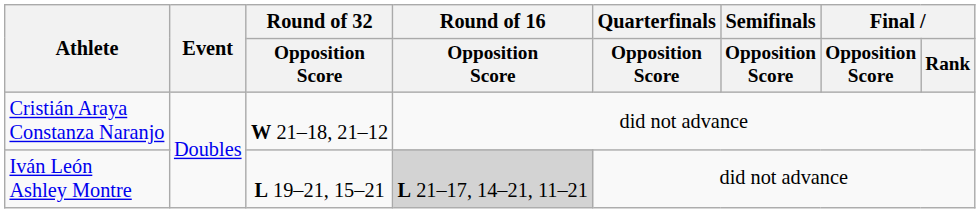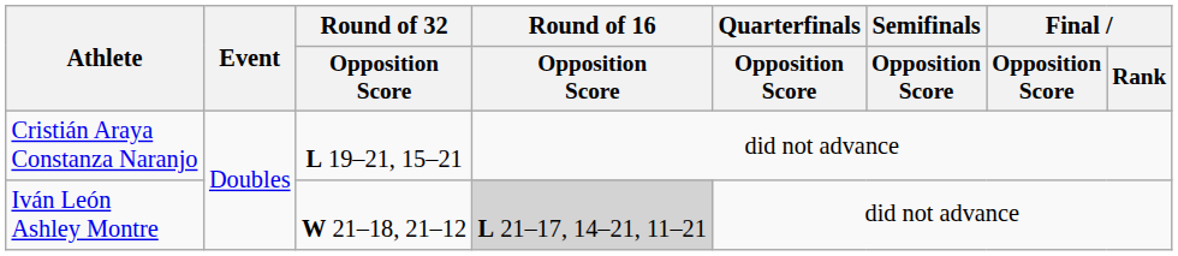Cristián Araya Constanza Naranjo | Round of 32 / Opposition Score: W 21–18, 21–12 -> L 19–21, 15–21
Iván León Ashley Montre | Round of 32 / Opposition Score: L 19–21, 15–21 -> W 21–18, 21–12
